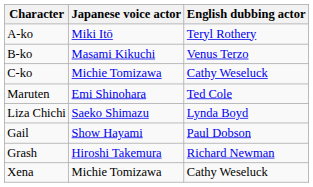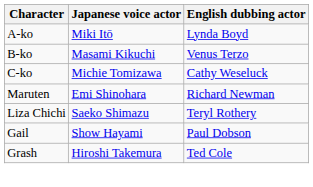A-ko | English dubbing actor: Teryl Rothery -> Lynda Boyd
Maruten | English dubbing actor: Ted Cole -> Richard Newman
Liza Chichi | English dubbing actor: Lynda Boyd -> Teryl Rothery
Grash | English dubbing actor: Richard Newman -> Ted Cole
- row: Xena | Michie Tomizawa | Cathy Weseluck
